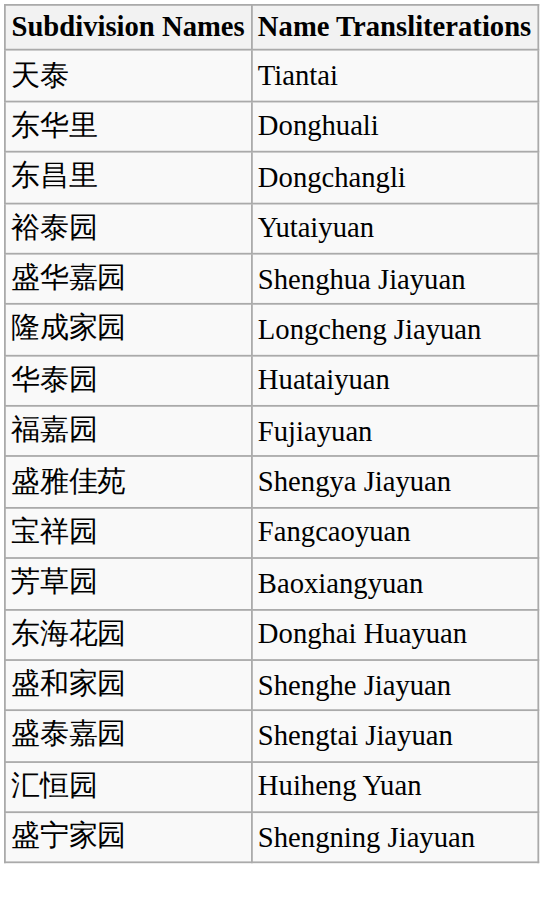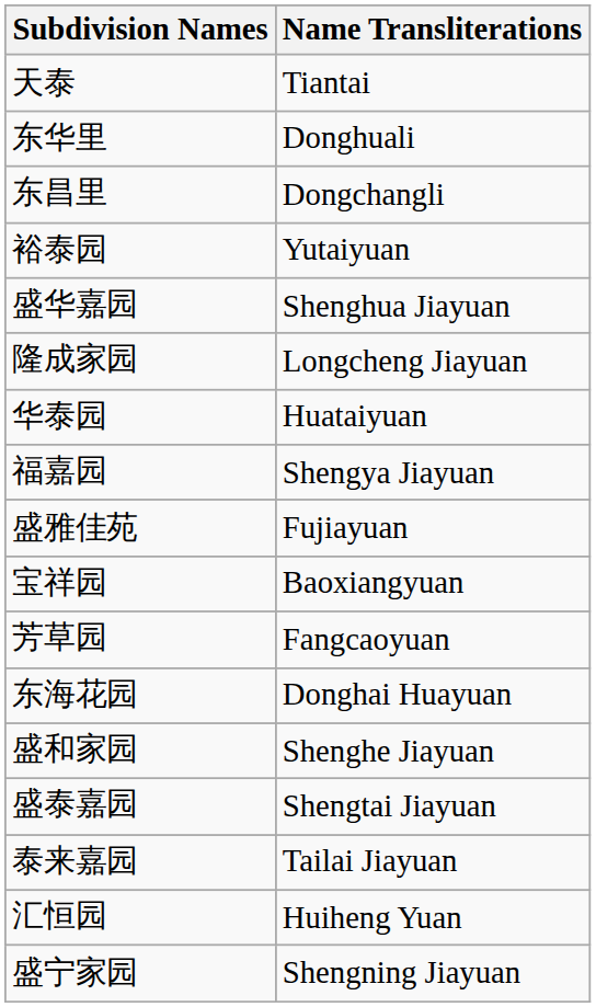福嘉园 | Name Transliterations: Fujiayuan -> Shengya Jiayuan
盛雅佳苑 | Name Transliterations: Shengya Jiayuan -> Fujiayuan
宝祥园 | Name Transliterations: Fangcaoyuan -> Baoxiangyuan
芳草园 | Name Transliterations: Baoxiangyuan -> Fangcaoyuan
+ row: 泰来嘉园 | Tailai Jiayuan
